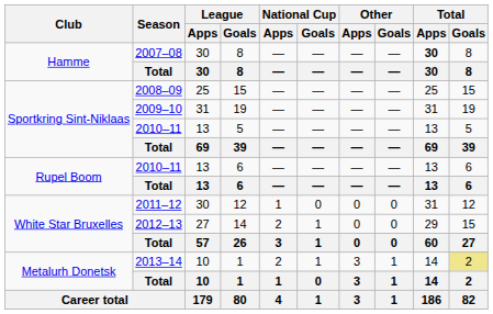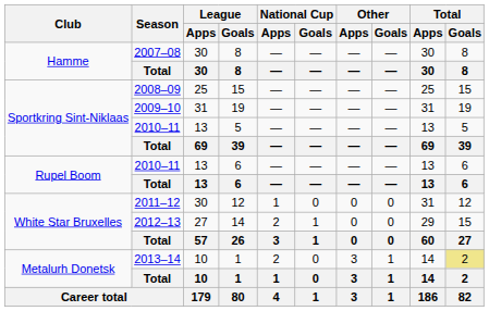2007–08 / 8 | Total / Apps: bold -> normal
2013–14 / 1 | National Cup / Goals: 1 -> 0
